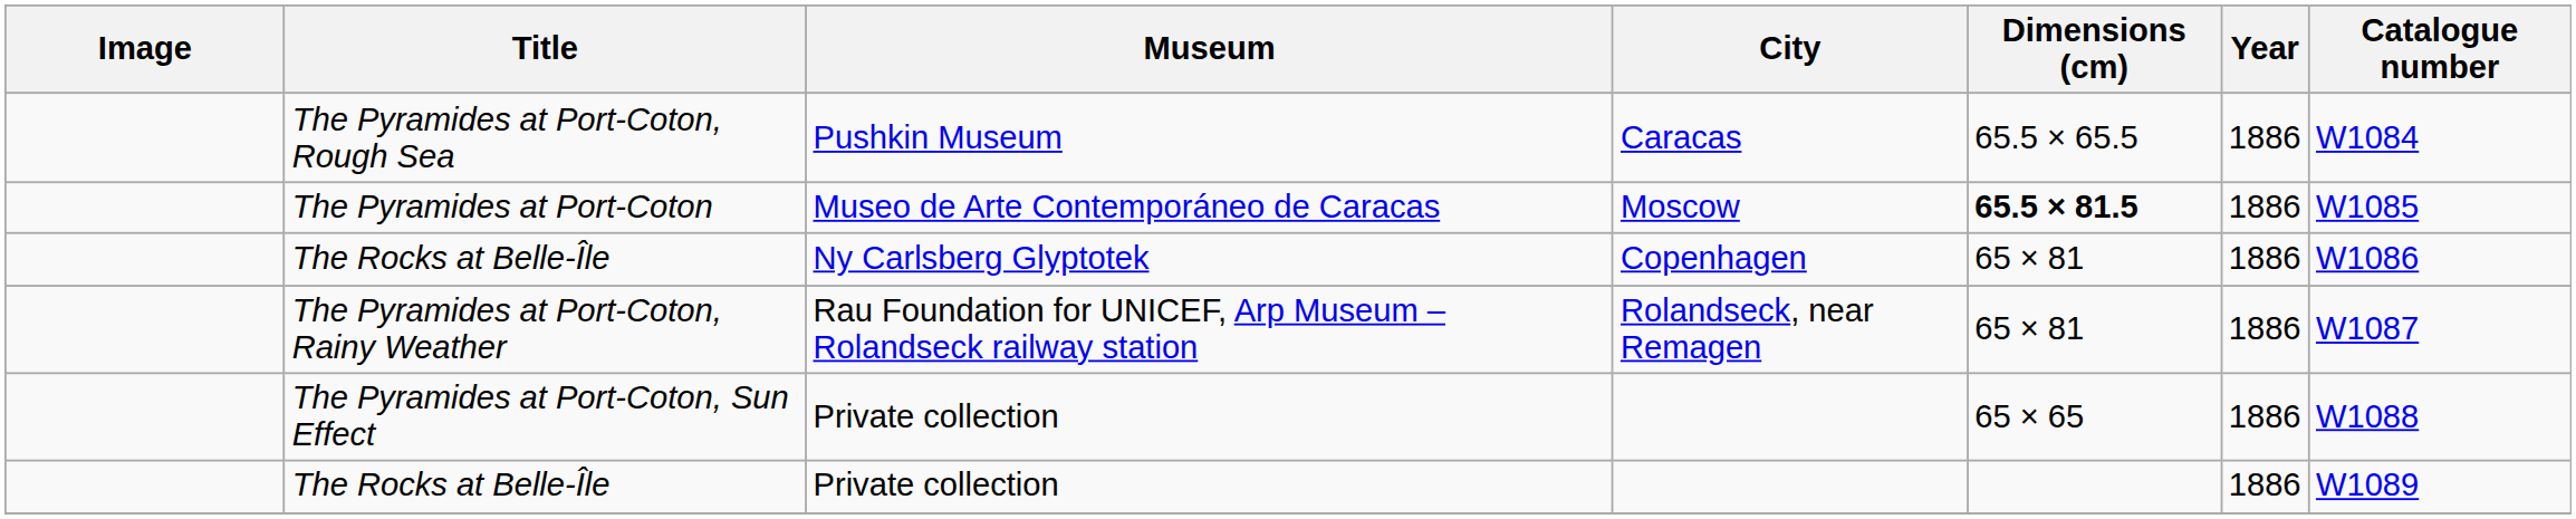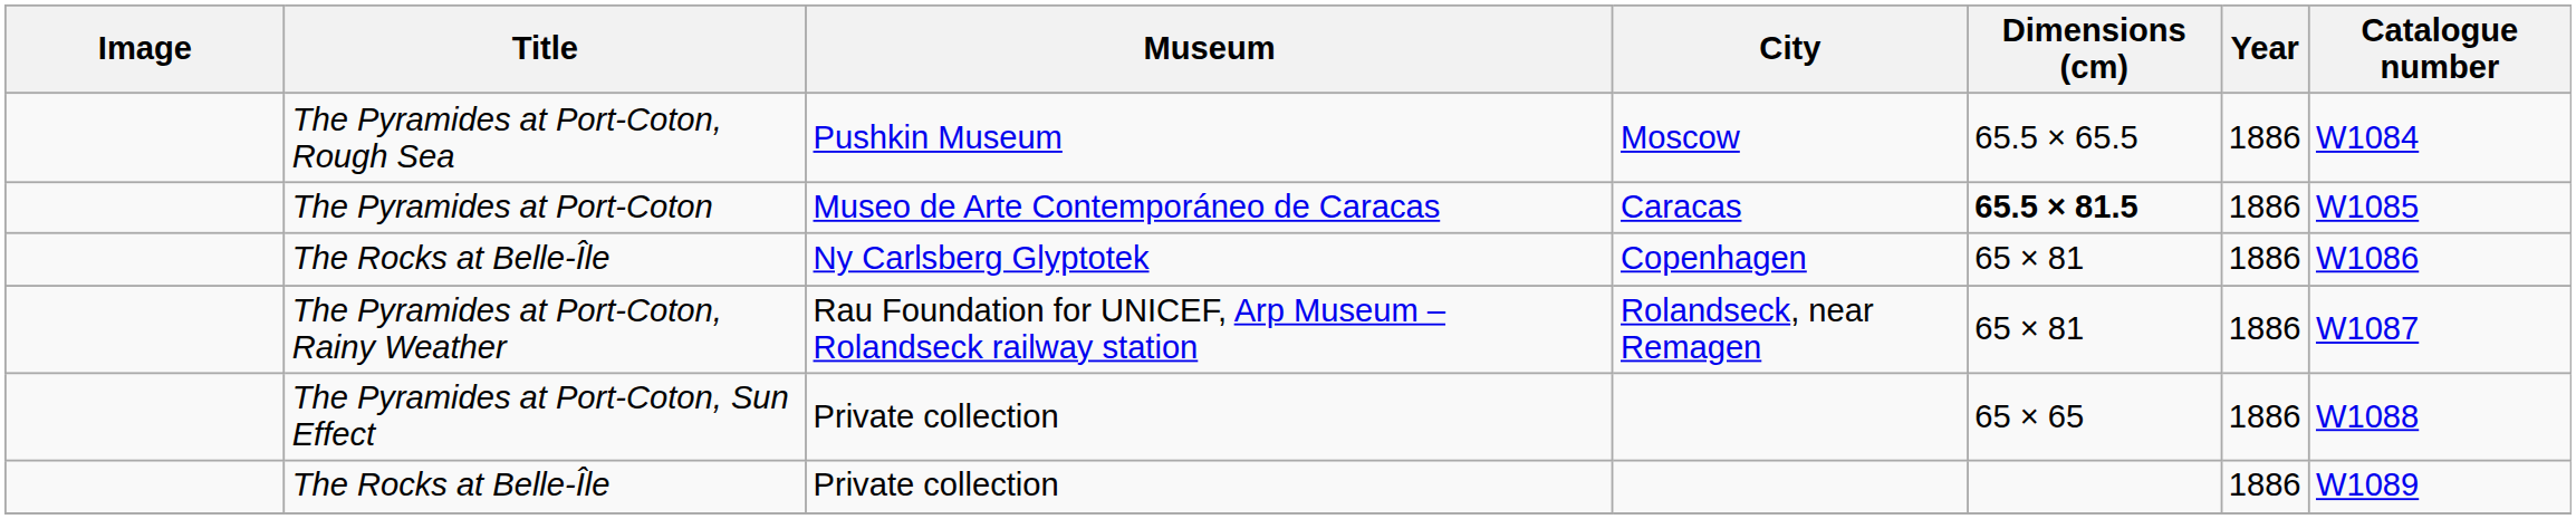The Pyramides at Port-Coton, Rough Sea | City: Caracas -> Moscow
The Pyramides at Port-Coton | City: Moscow -> Caracas
